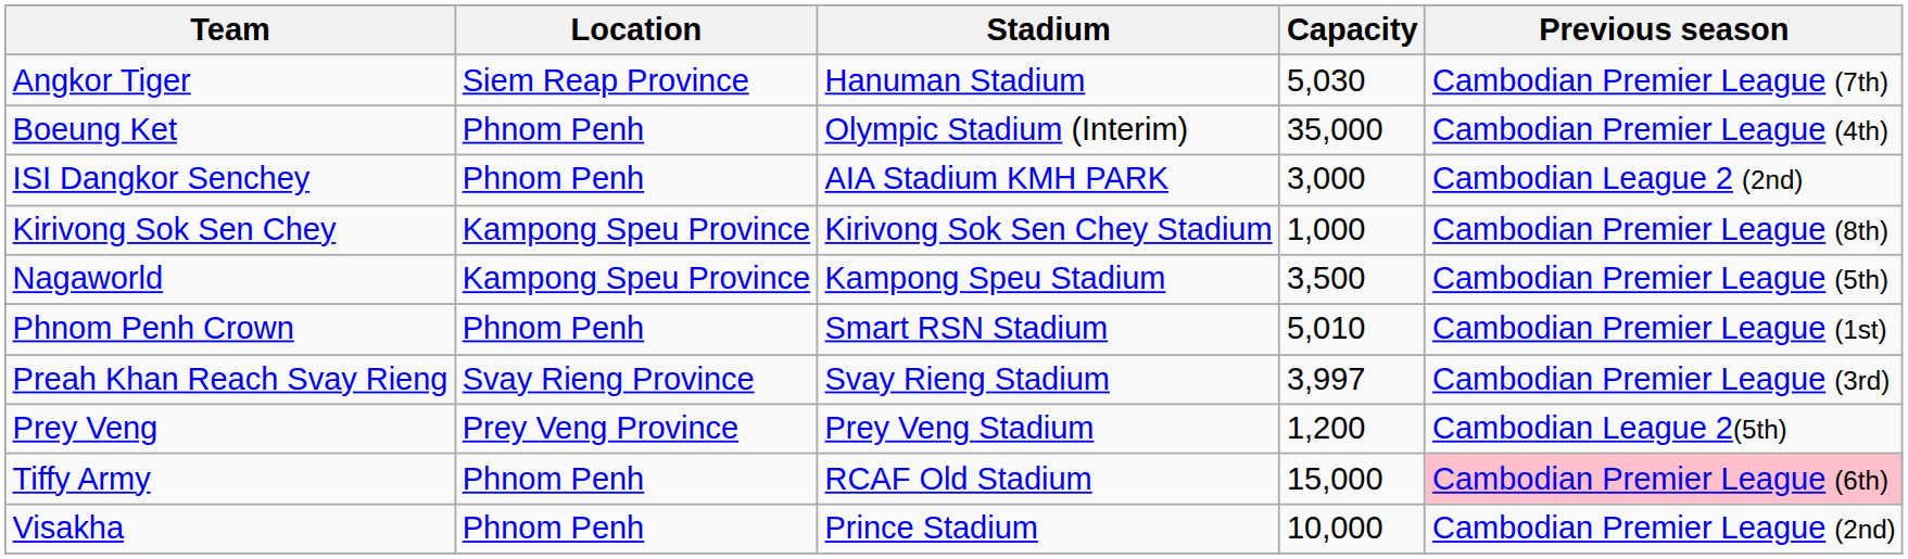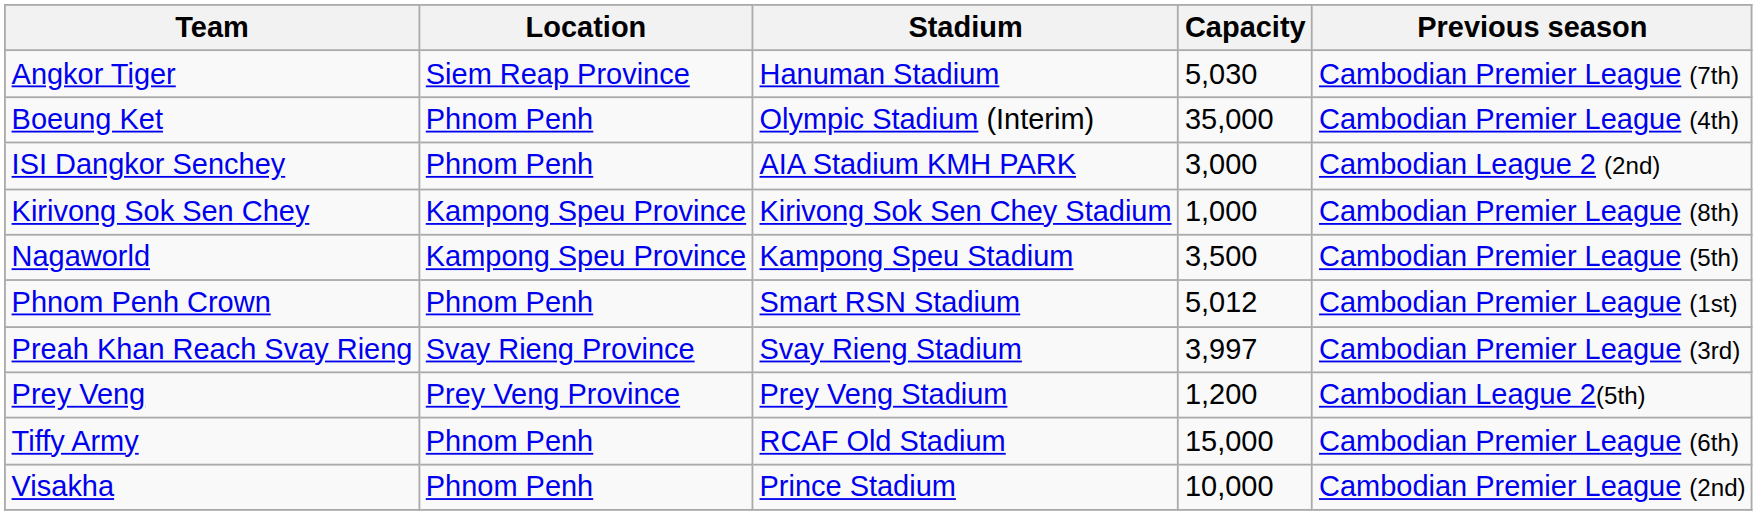Phnom Penh Crown | Capacity: 5,010 -> 5,012
Tiffy Army | Previous season: pink background -> no background
